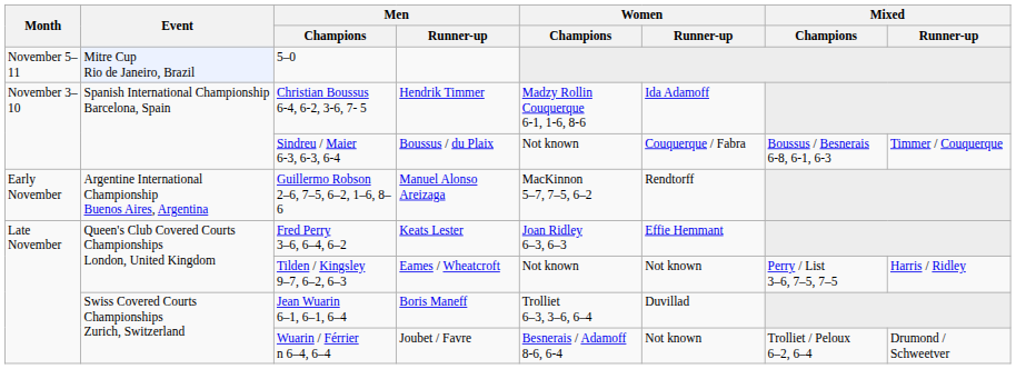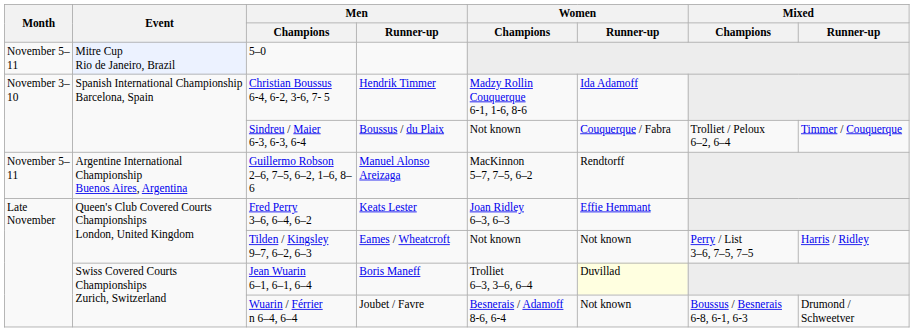Sindreu / Maier 6-3, 6-3, 6-4 | Mixed / Champions: Boussus / Besnerais 6-8, 6-1, 6-3 -> Trolliet / Peloux 6–2, 6–4
Guillermo Robson 2–6, 7–5, 6–2, 1–6, 8–6 | Month: Early November -> November 5–11
Jean Wuarin 6–1, 6–1, 6–4 | Women / Runner-up: no background -> lightyellow background
Wuarin / Férrier n 6–4, 6–4 | Mixed / Champions: Trolliet / Peloux 6–2, 6–4 -> Boussus / Besnerais 6-8, 6-1, 6-3
